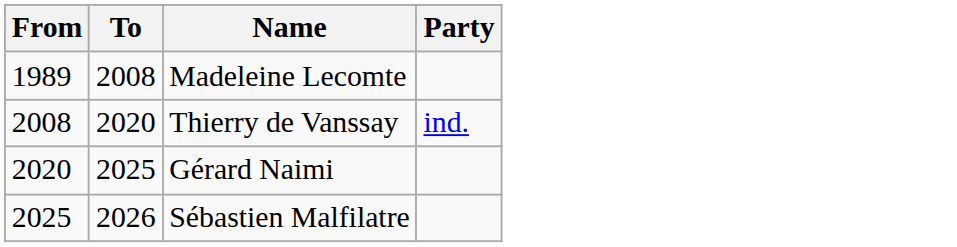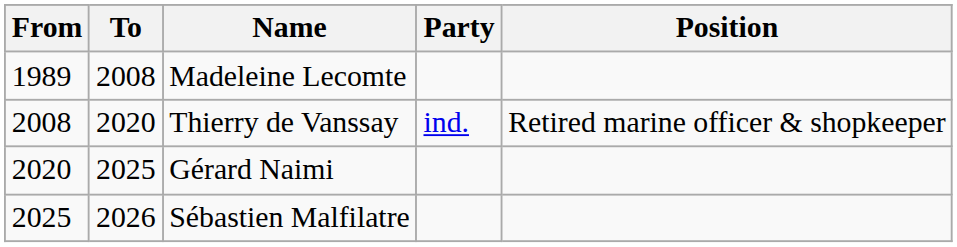+ column: Position | Retired marine officer & shopkeeper
